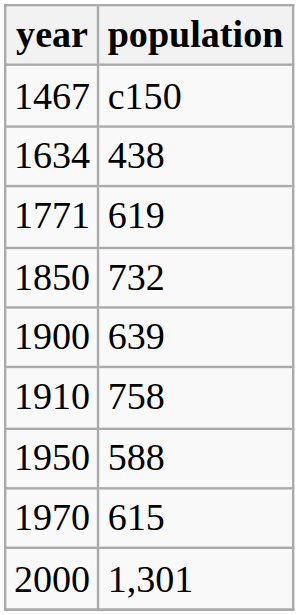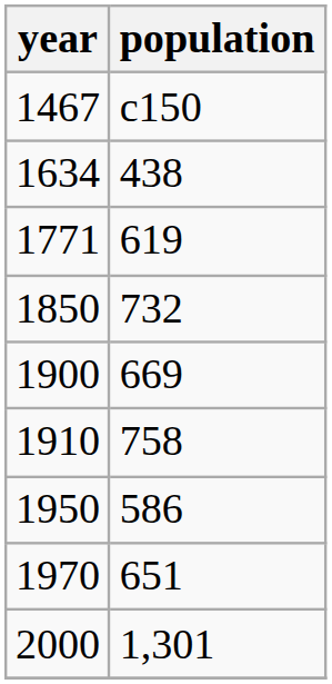1900 | population: 639 -> 669
1950 | population: 588 -> 586
1970 | population: 615 -> 651
